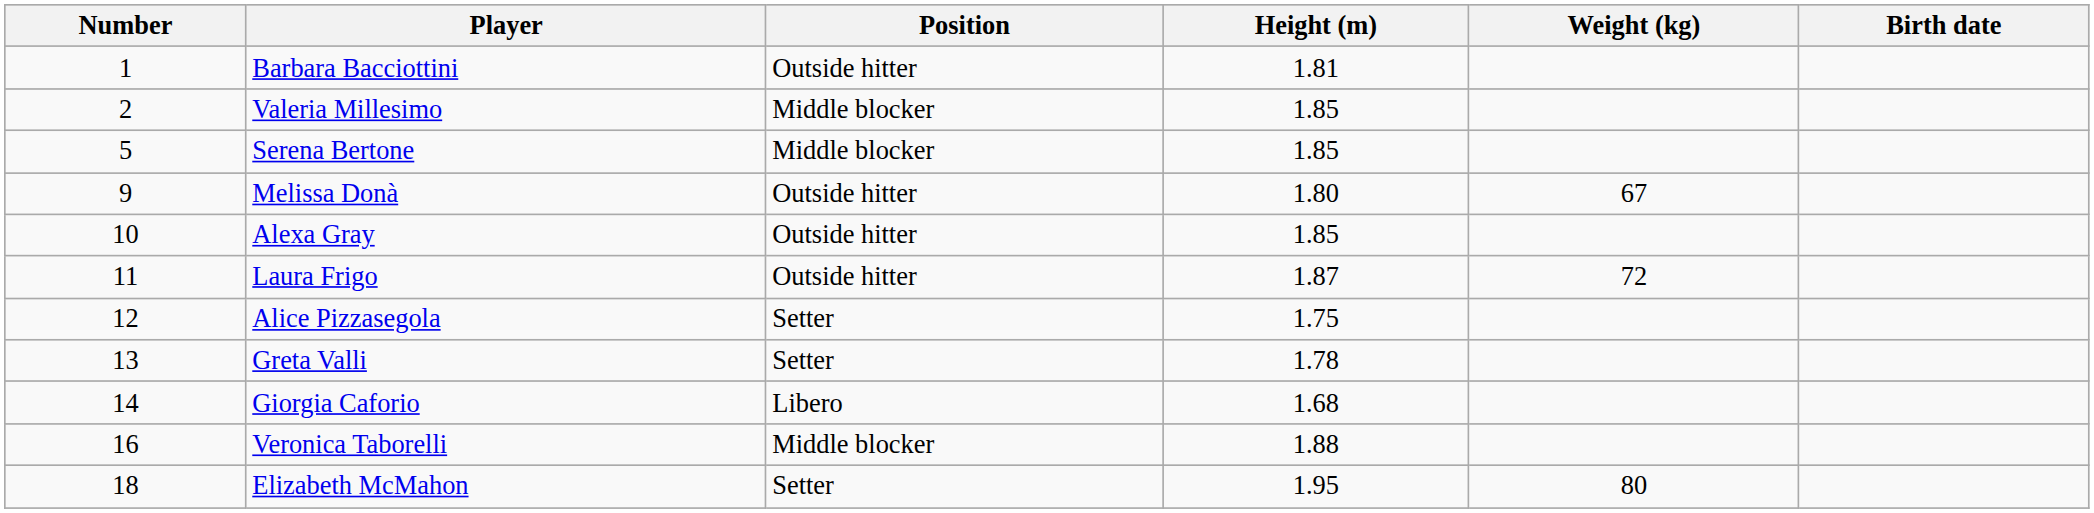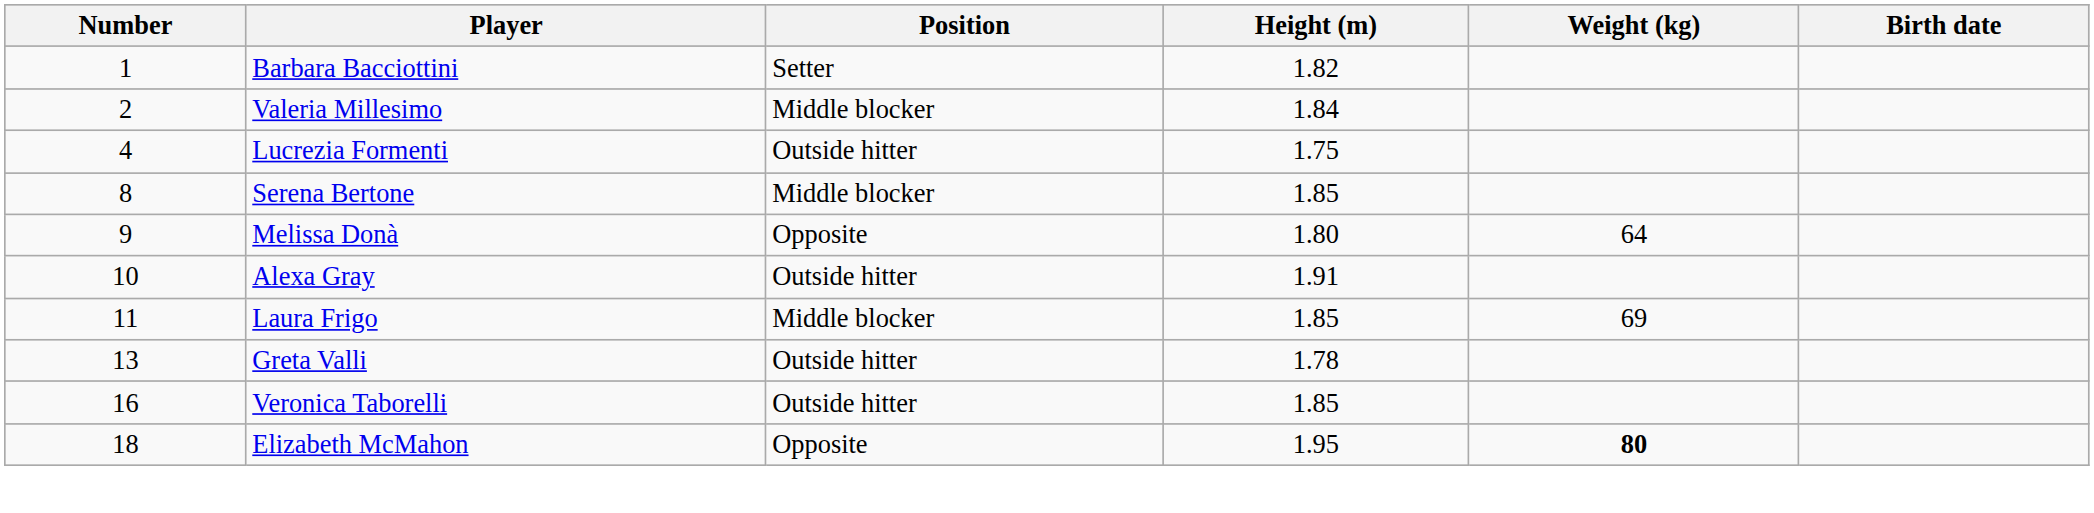Barbara Bacciottini | Position: Outside hitter -> Setter
Barbara Bacciottini | Height (m): 1.81 -> 1.82
Valeria Millesimo | Height (m): 1.85 -> 1.84
+ row: 4 | Lucrezia Formenti | Outside hitter | 1.75
Serena Bertone | Number: 5 -> 8
Melissa Donà | Position: Outside hitter -> Opposite
Melissa Donà | Weight (kg): 67 -> 64
Alexa Gray | Height (m): 1.85 -> 1.91
Laura Frigo | Position: Outside hitter -> Middle blocker
Laura Frigo | Height (m): 1.87 -> 1.85
Laura Frigo | Weight (kg): 72 -> 69
- row: 12 | Alice Pizzasegola | Setter | 1.75
Greta Valli | Position: Setter -> Outside hitter
- row: 14 | Giorgia Caforio | Libero | 1.68
Veronica Taborelli | Position: Middle blocker -> Outside hitter
Veronica Taborelli | Height (m): 1.88 -> 1.85
Elizabeth McMahon | Position: Setter -> Opposite
Elizabeth McMahon | Weight (kg): normal -> bold
